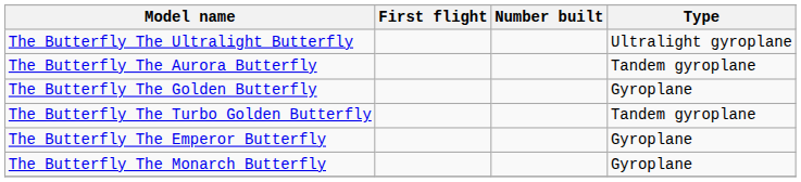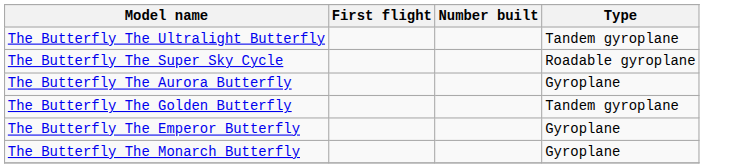The Butterfly The Ultralight Butterfly | Type: Ultralight gyroplane -> Tandem gyroplane
+ row: The Butterfly The Super Sky Cycle | Roadable gyroplane
The Butterfly The Aurora Butterfly | Type: Tandem gyroplane -> Gyroplane
The Butterfly The Golden Butterfly | Type: Gyroplane -> Tandem gyroplane
- row: The Butterfly The Turbo Golden Butterfly | Tandem gyroplane
